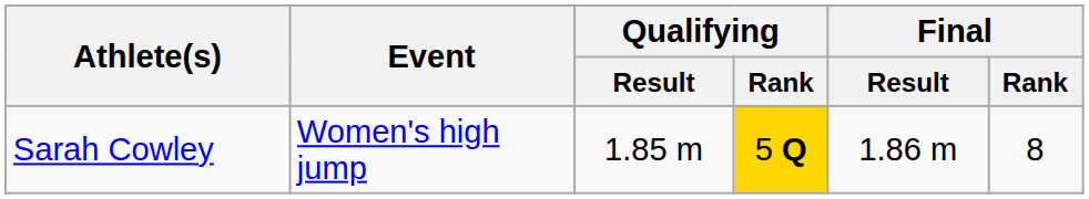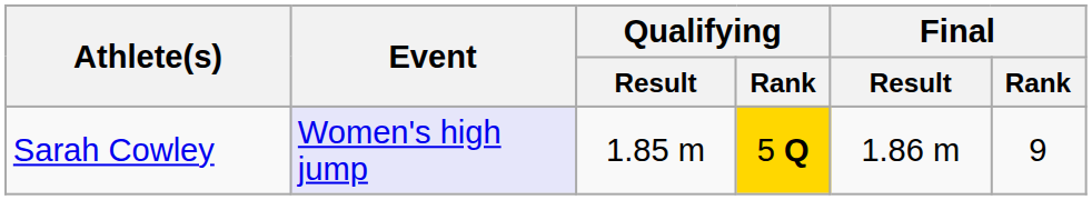Sarah Cowley | Event: no background -> lavender background
Sarah Cowley | Final / Rank: 8 -> 9
